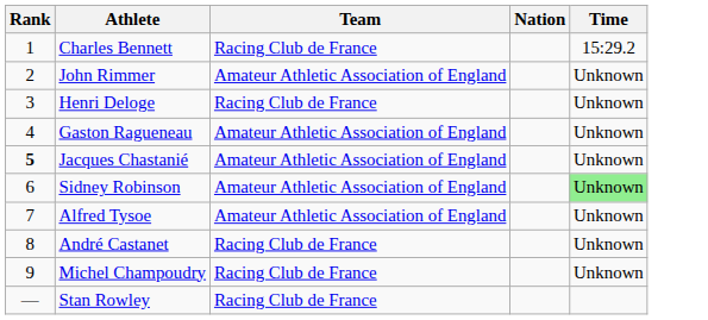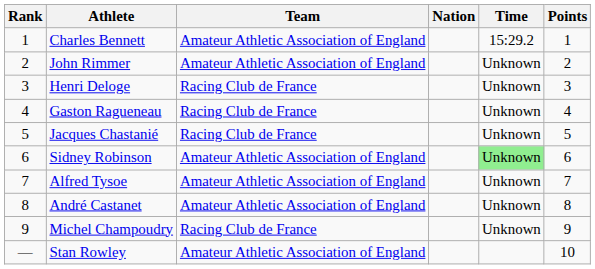+ column: Points | 1 | 2 | 3 | 4 | 5 | 6 | 7 | 8 | 9 | 10
Charles Bennett | Team: Racing Club de France -> Amateur Athletic Association of England
Gaston Ragueneau | Team: Amateur Athletic Association of England -> Racing Club de France
Jacques Chastanié | Rank: bold -> normal
Jacques Chastanié | Team: Amateur Athletic Association of England -> Racing Club de France
André Castanet | Team: Racing Club de France -> Amateur Athletic Association of England
Stan Rowley | Team: Racing Club de France -> Amateur Athletic Association of England
